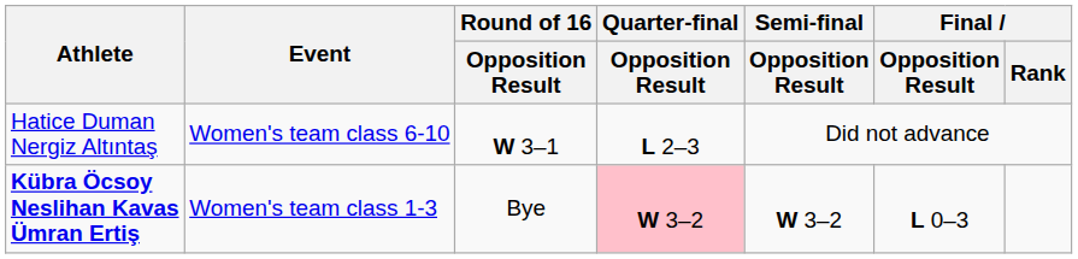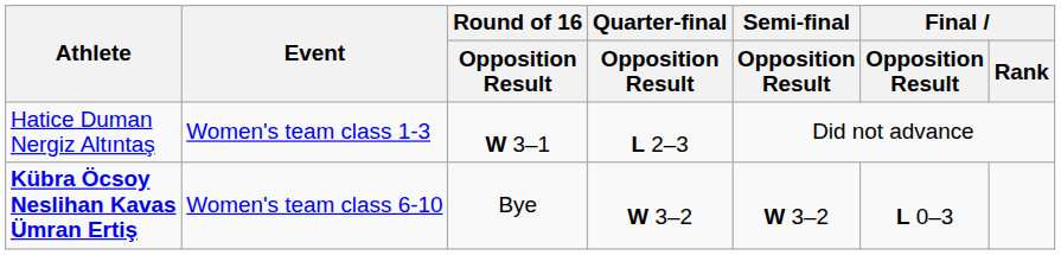Hatice Duman Nergiz Altıntaş | Event: Women's team class 6-10 -> Women's team class 1-3
Kübra Öcsoy Neslihan Kavas Ümran Ertiş | Event: Women's team class 1-3 -> Women's team class 6-10
Kübra Öcsoy Neslihan Kavas Ümran Ertiş | Quarter-final / Opposition Result: pink background -> no background
